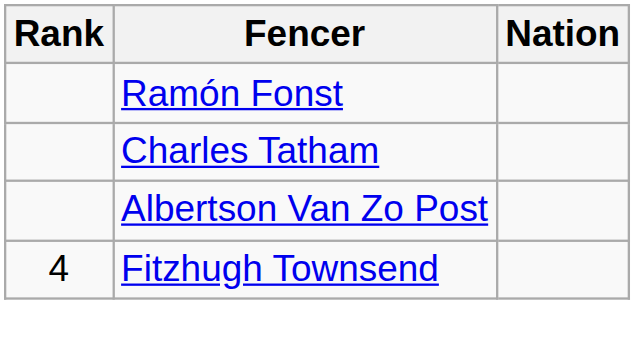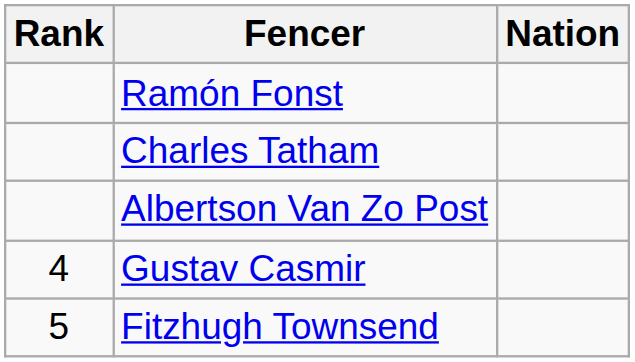+ row: 4 | Gustav Casmir
Fitzhugh Townsend | Rank: 4 -> 5
